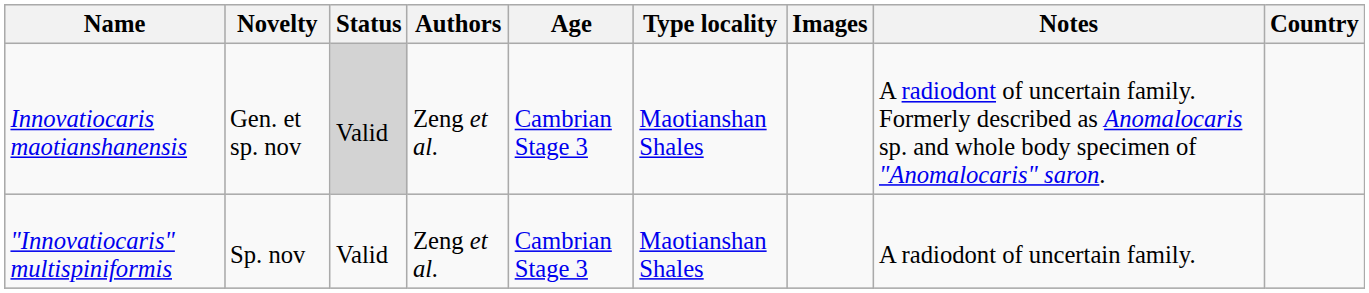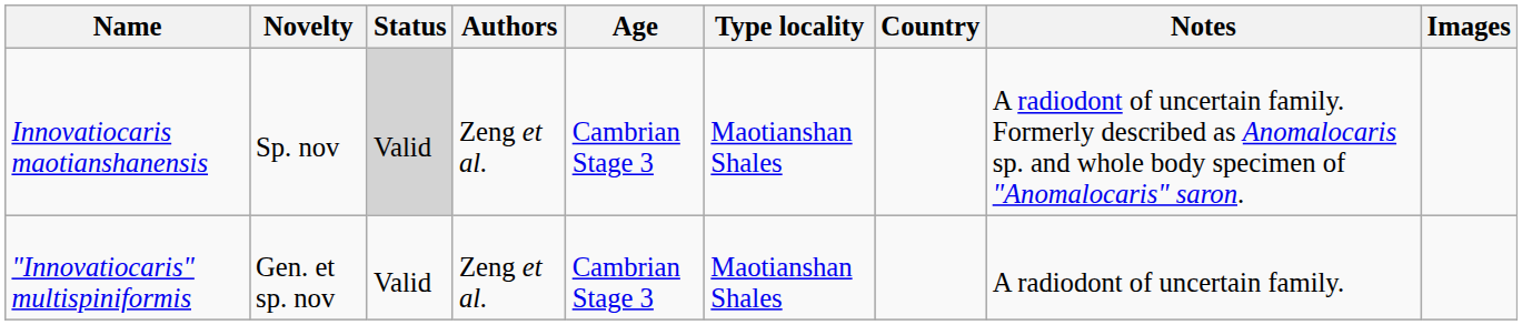columns swapped: Country <-> Images
Innovatiocaris maotianshanensis | Novelty: Gen. et sp. nov -> Sp. nov
"Innovatiocaris" multispiniformis | Novelty: Sp. nov -> Gen. et sp. nov
